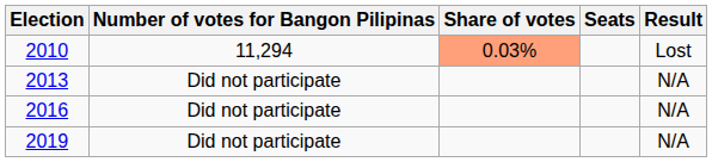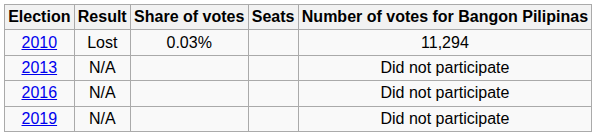columns swapped: Number of votes for Bangon Pilipinas <-> Result
2010 | Share of votes: lightsalmon background -> no background
